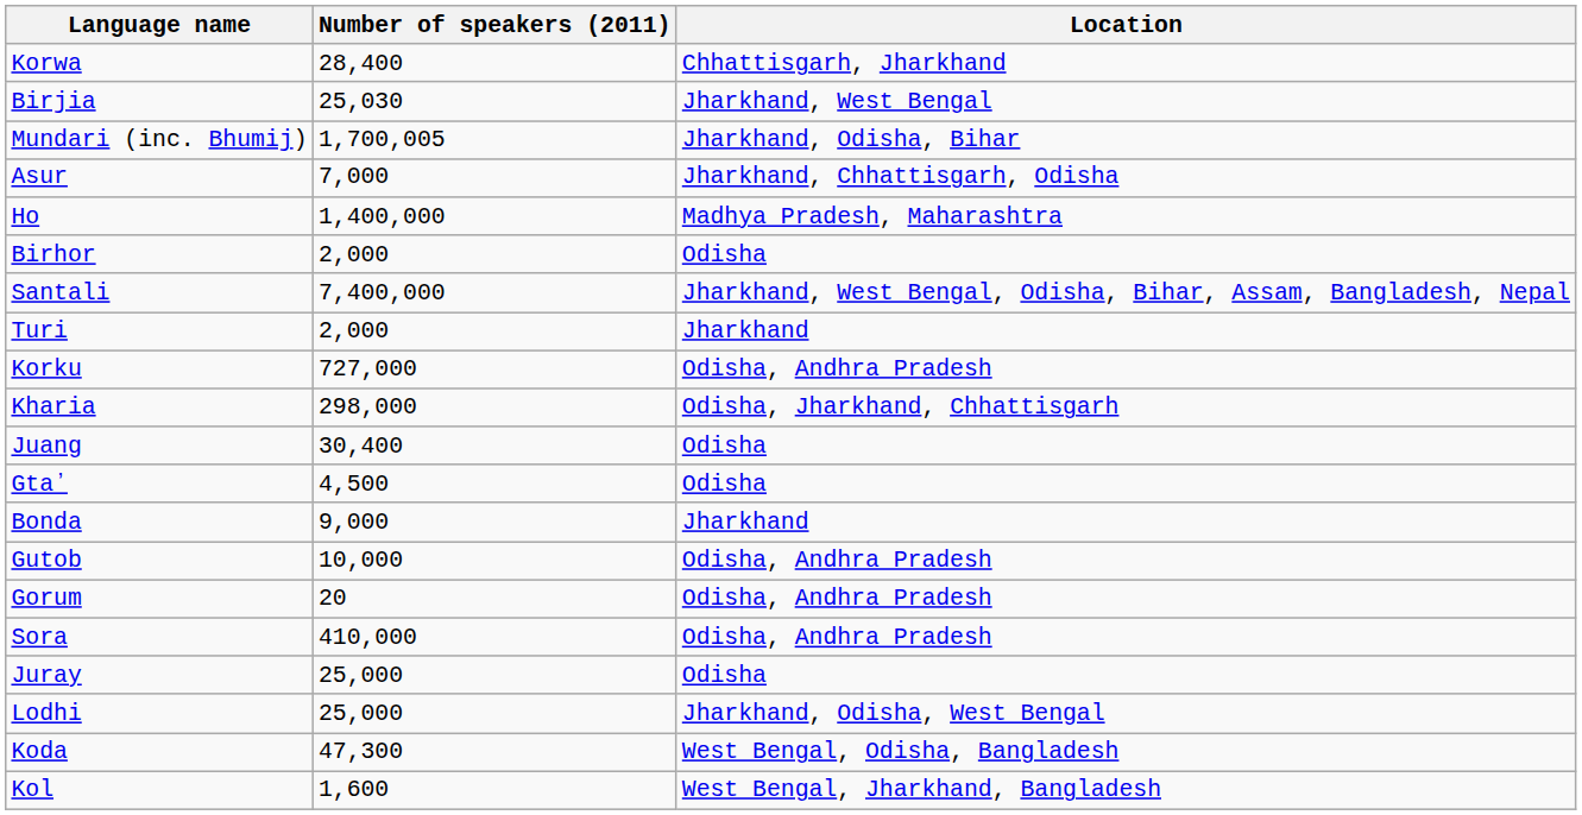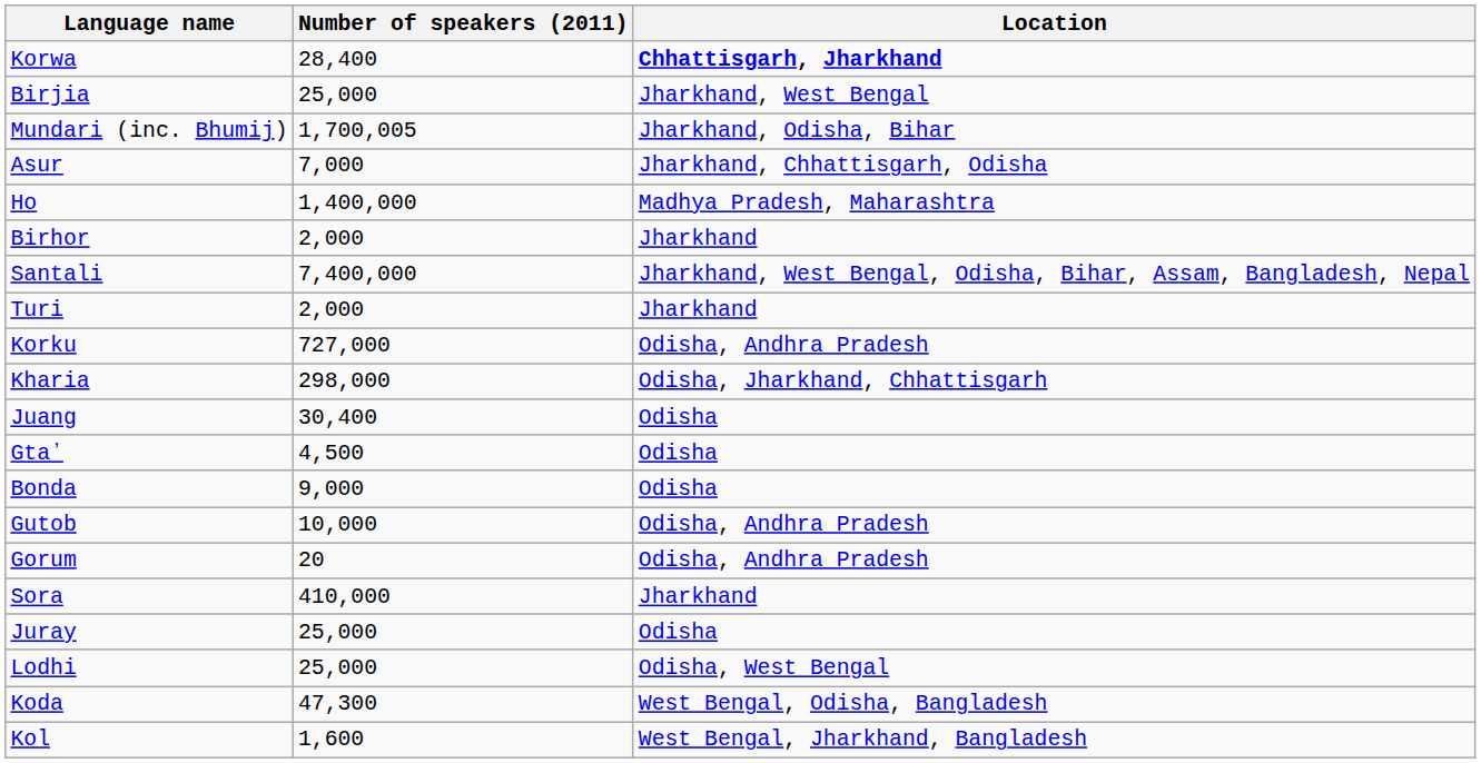Korwa | Location: normal -> bold
Birjia | Number of speakers (2011): 25,030 -> 25,000
Birhor | Location: Odisha -> Jharkhand
Bonda | Location: Jharkhand -> Odisha
Sora | Location: Odisha, Andhra Pradesh -> Jharkhand
Lodhi | Location: Jharkhand, Odisha, West Bengal -> Odisha, West Bengal
